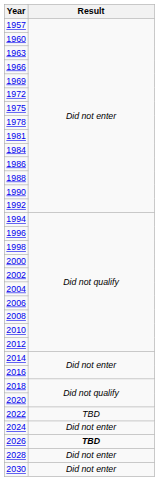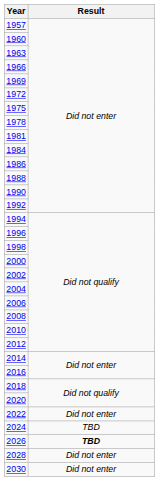2022 | Result: TBD -> Did not enter
2024 | Result: Did not enter -> TBD
